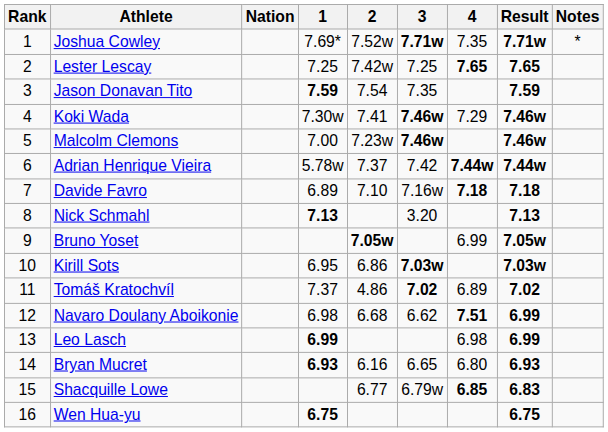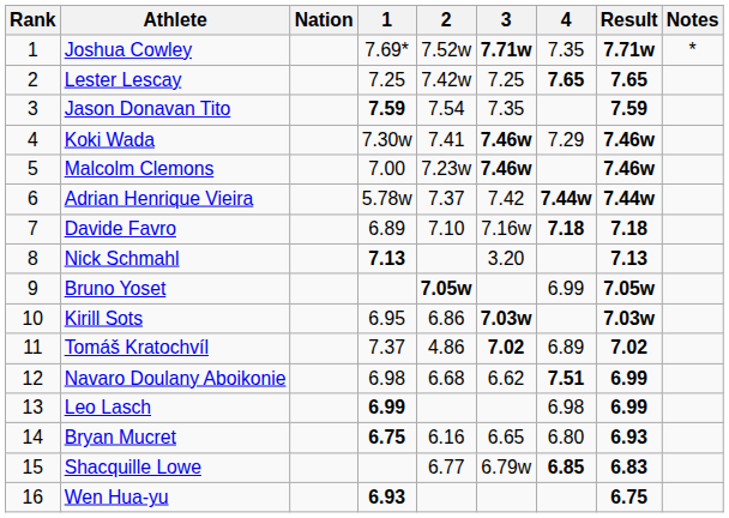Bryan Mucret | 1: 6.93 -> 6.75
Wen Hua-yu | 1: 6.75 -> 6.93
